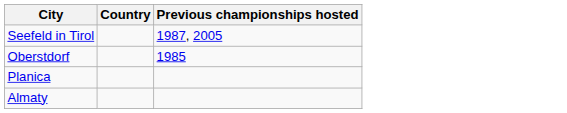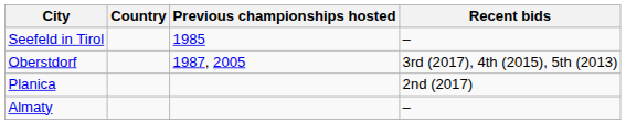+ column: Recent bids | – | 3rd (2017), 4th (2015), 5th (2013) | 2nd (2017) | –
Seefeld in Tirol | Previous championships hosted: 1987, 2005 -> 1985
Oberstdorf | Previous championships hosted: 1985 -> 1987, 2005
